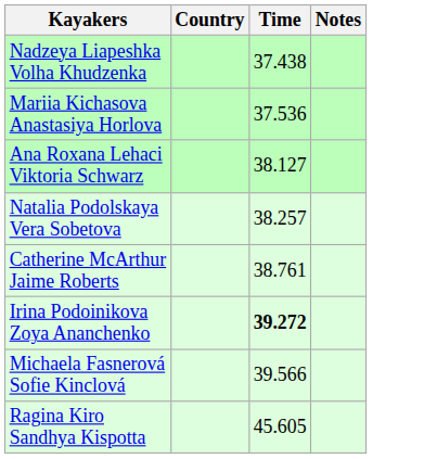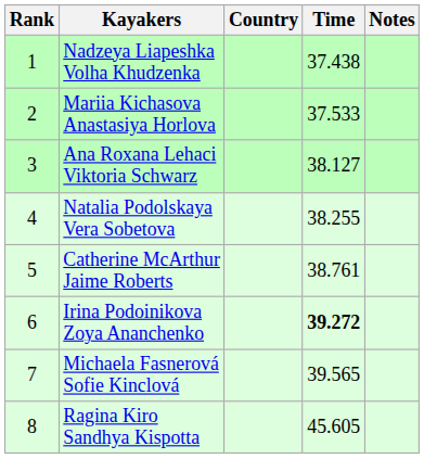+ column: Rank | 1 | 2 | 3 | 4 | 5 | 6 | 7 | 8
Mariia Kichasova Anastasiya Horlova | Time: 37.536 -> 37.533
Natalia Podolskaya Vera Sobetova | Time: 38.257 -> 38.255
Michaela Fasnerová Sofie Kinclová | Time: 39.566 -> 39.565
